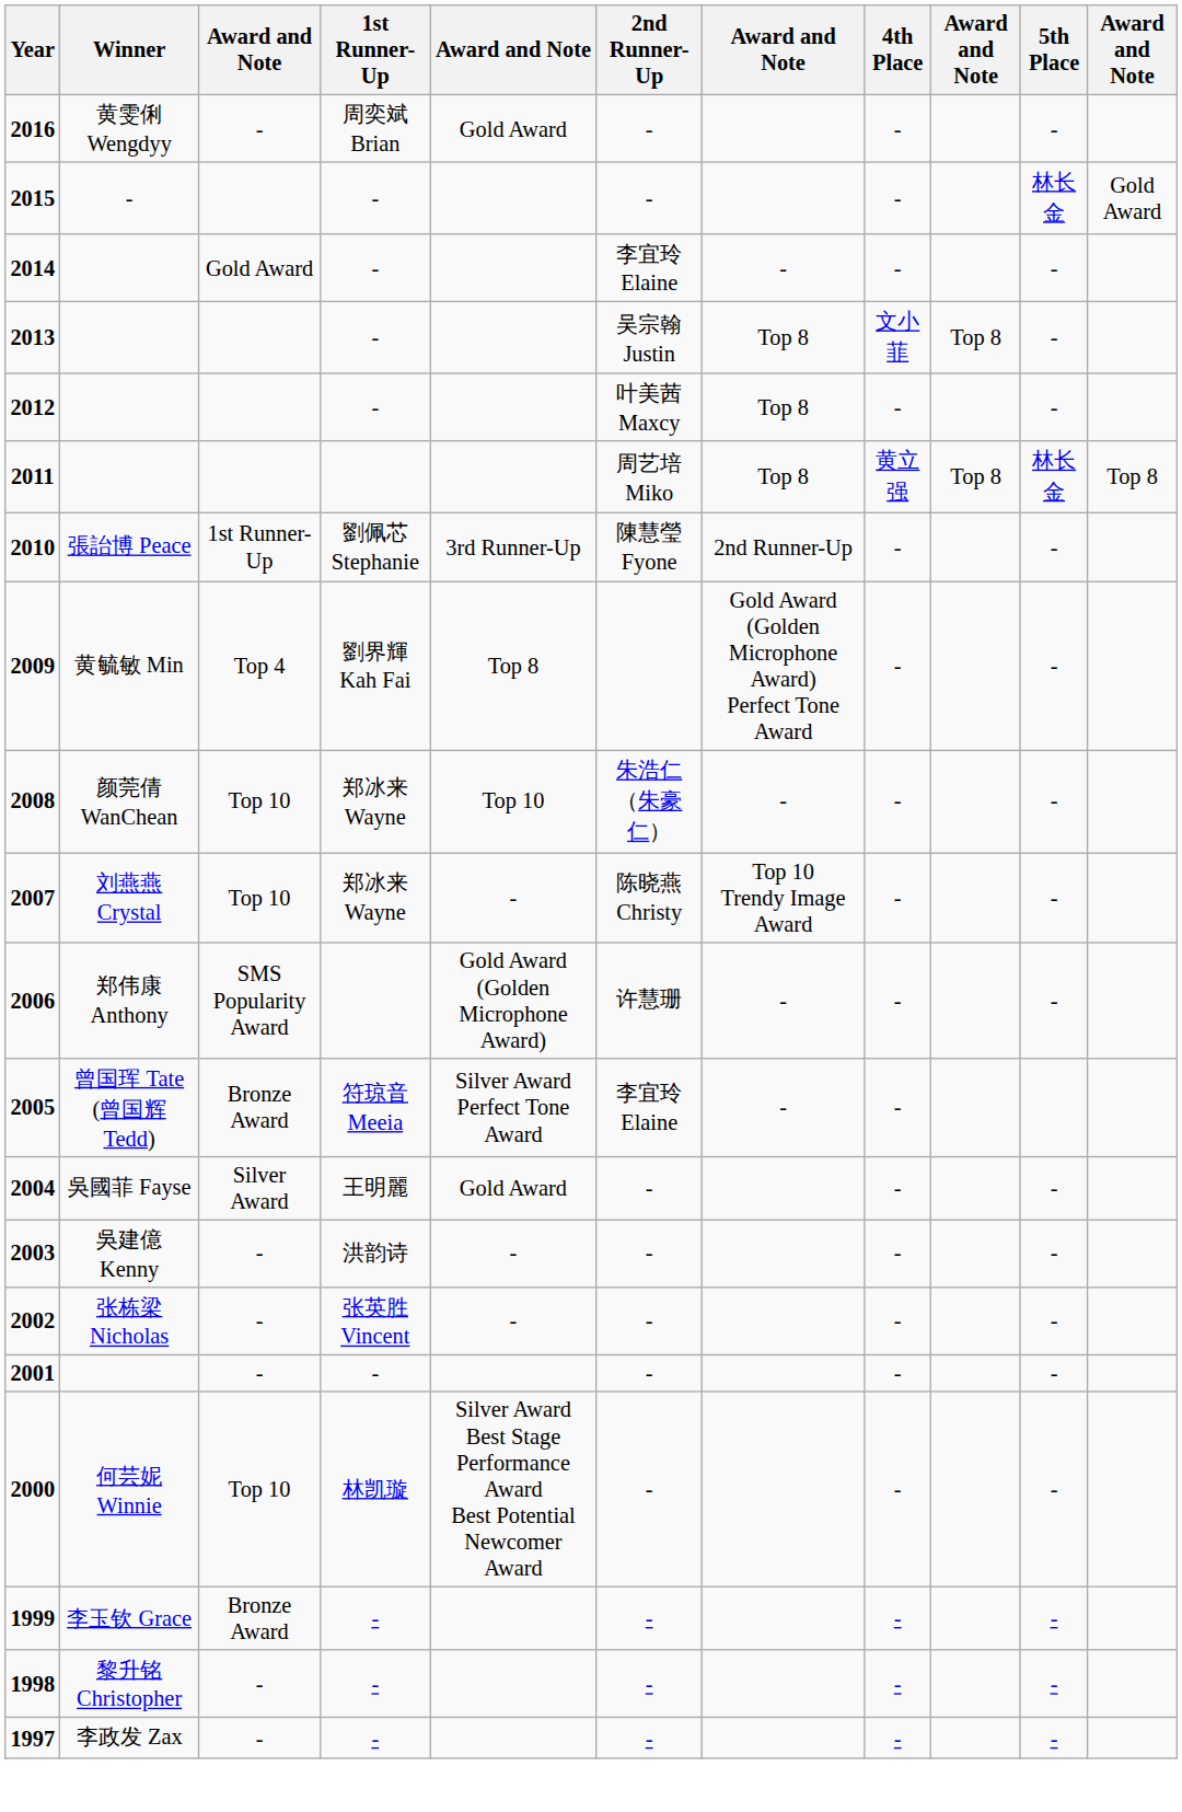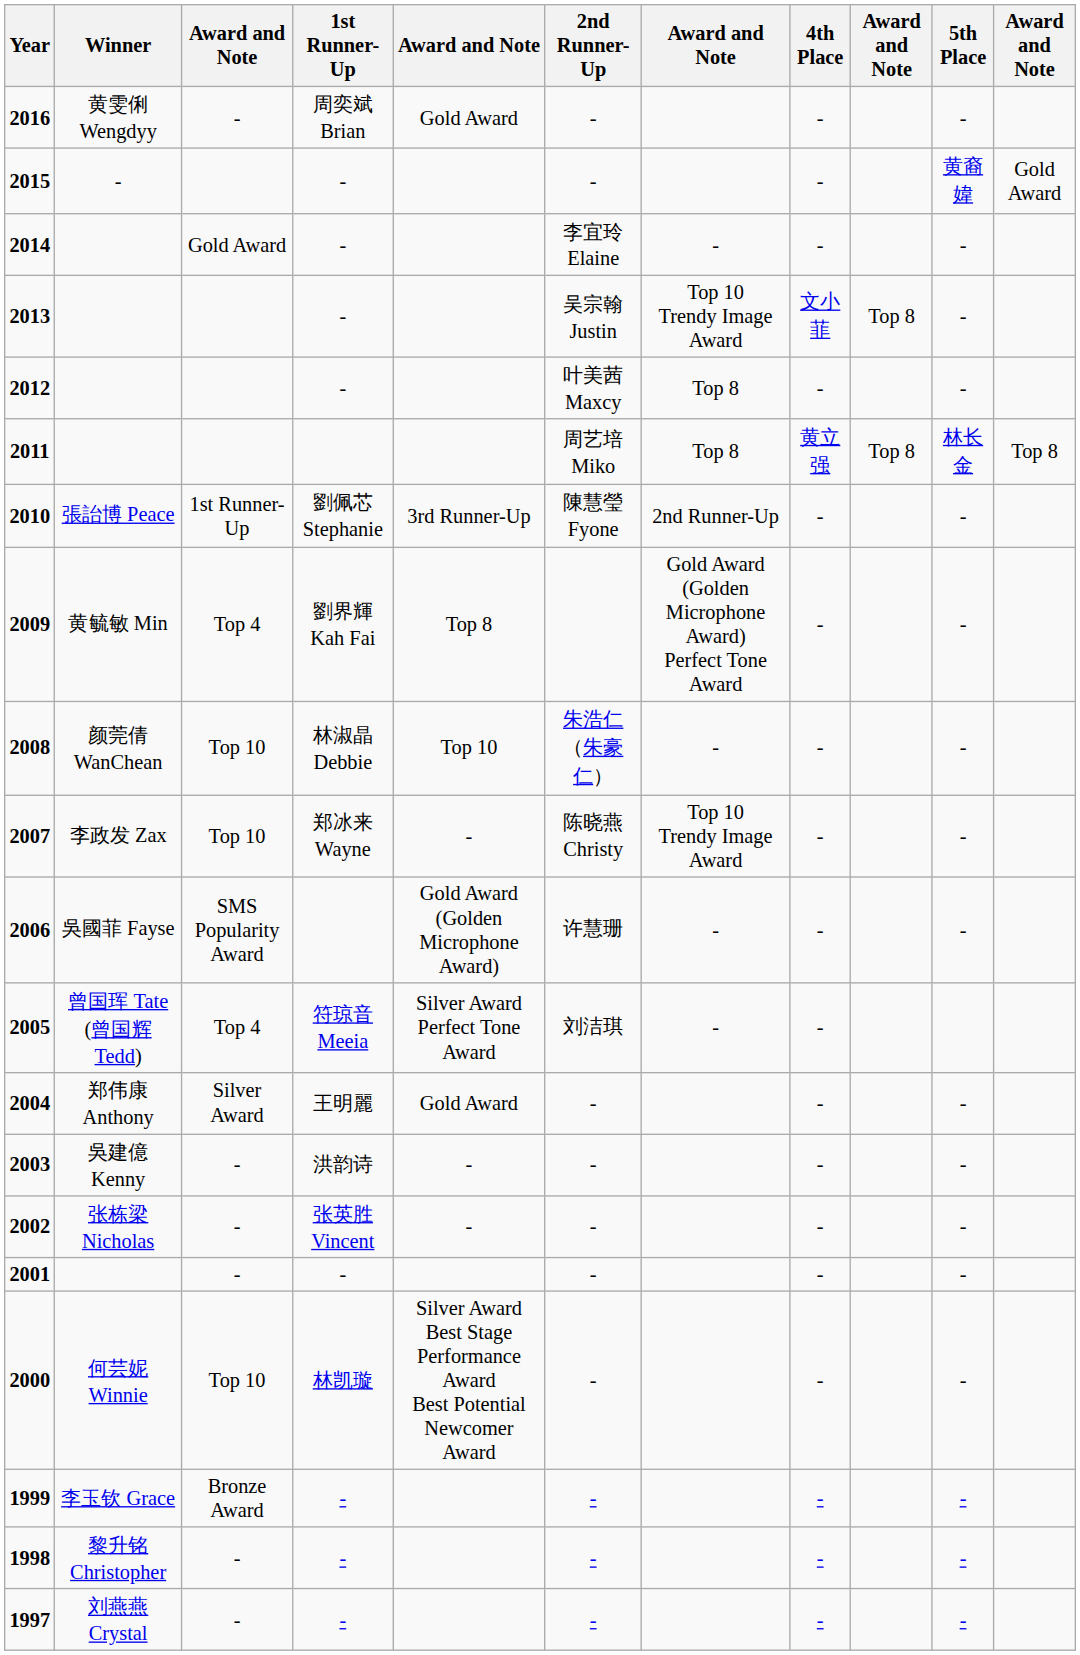2015 | 5th Place: 林长金 -> 黄裔媁
2013 | column 7: Top 8 -> Top 10 Trendy Image Award
2008 | 1st Runner-Up: 郑冰来 Wayne -> 林淑晶 Debbie
2007 | Winner: 刘燕燕 Crystal -> 李政发 Zax
2006 | Winner: 郑伟康 Anthony -> 吳國菲 Fayse
2005 | column 3: Bronze Award -> Top 4
2005 | 2nd Runner-Up: 李宜玲 Elaine -> 刘洁琪
2004 | Winner: 吳國菲 Fayse -> 郑伟康 Anthony
1997 | Winner: 李政发 Zax -> 刘燕燕 Crystal
